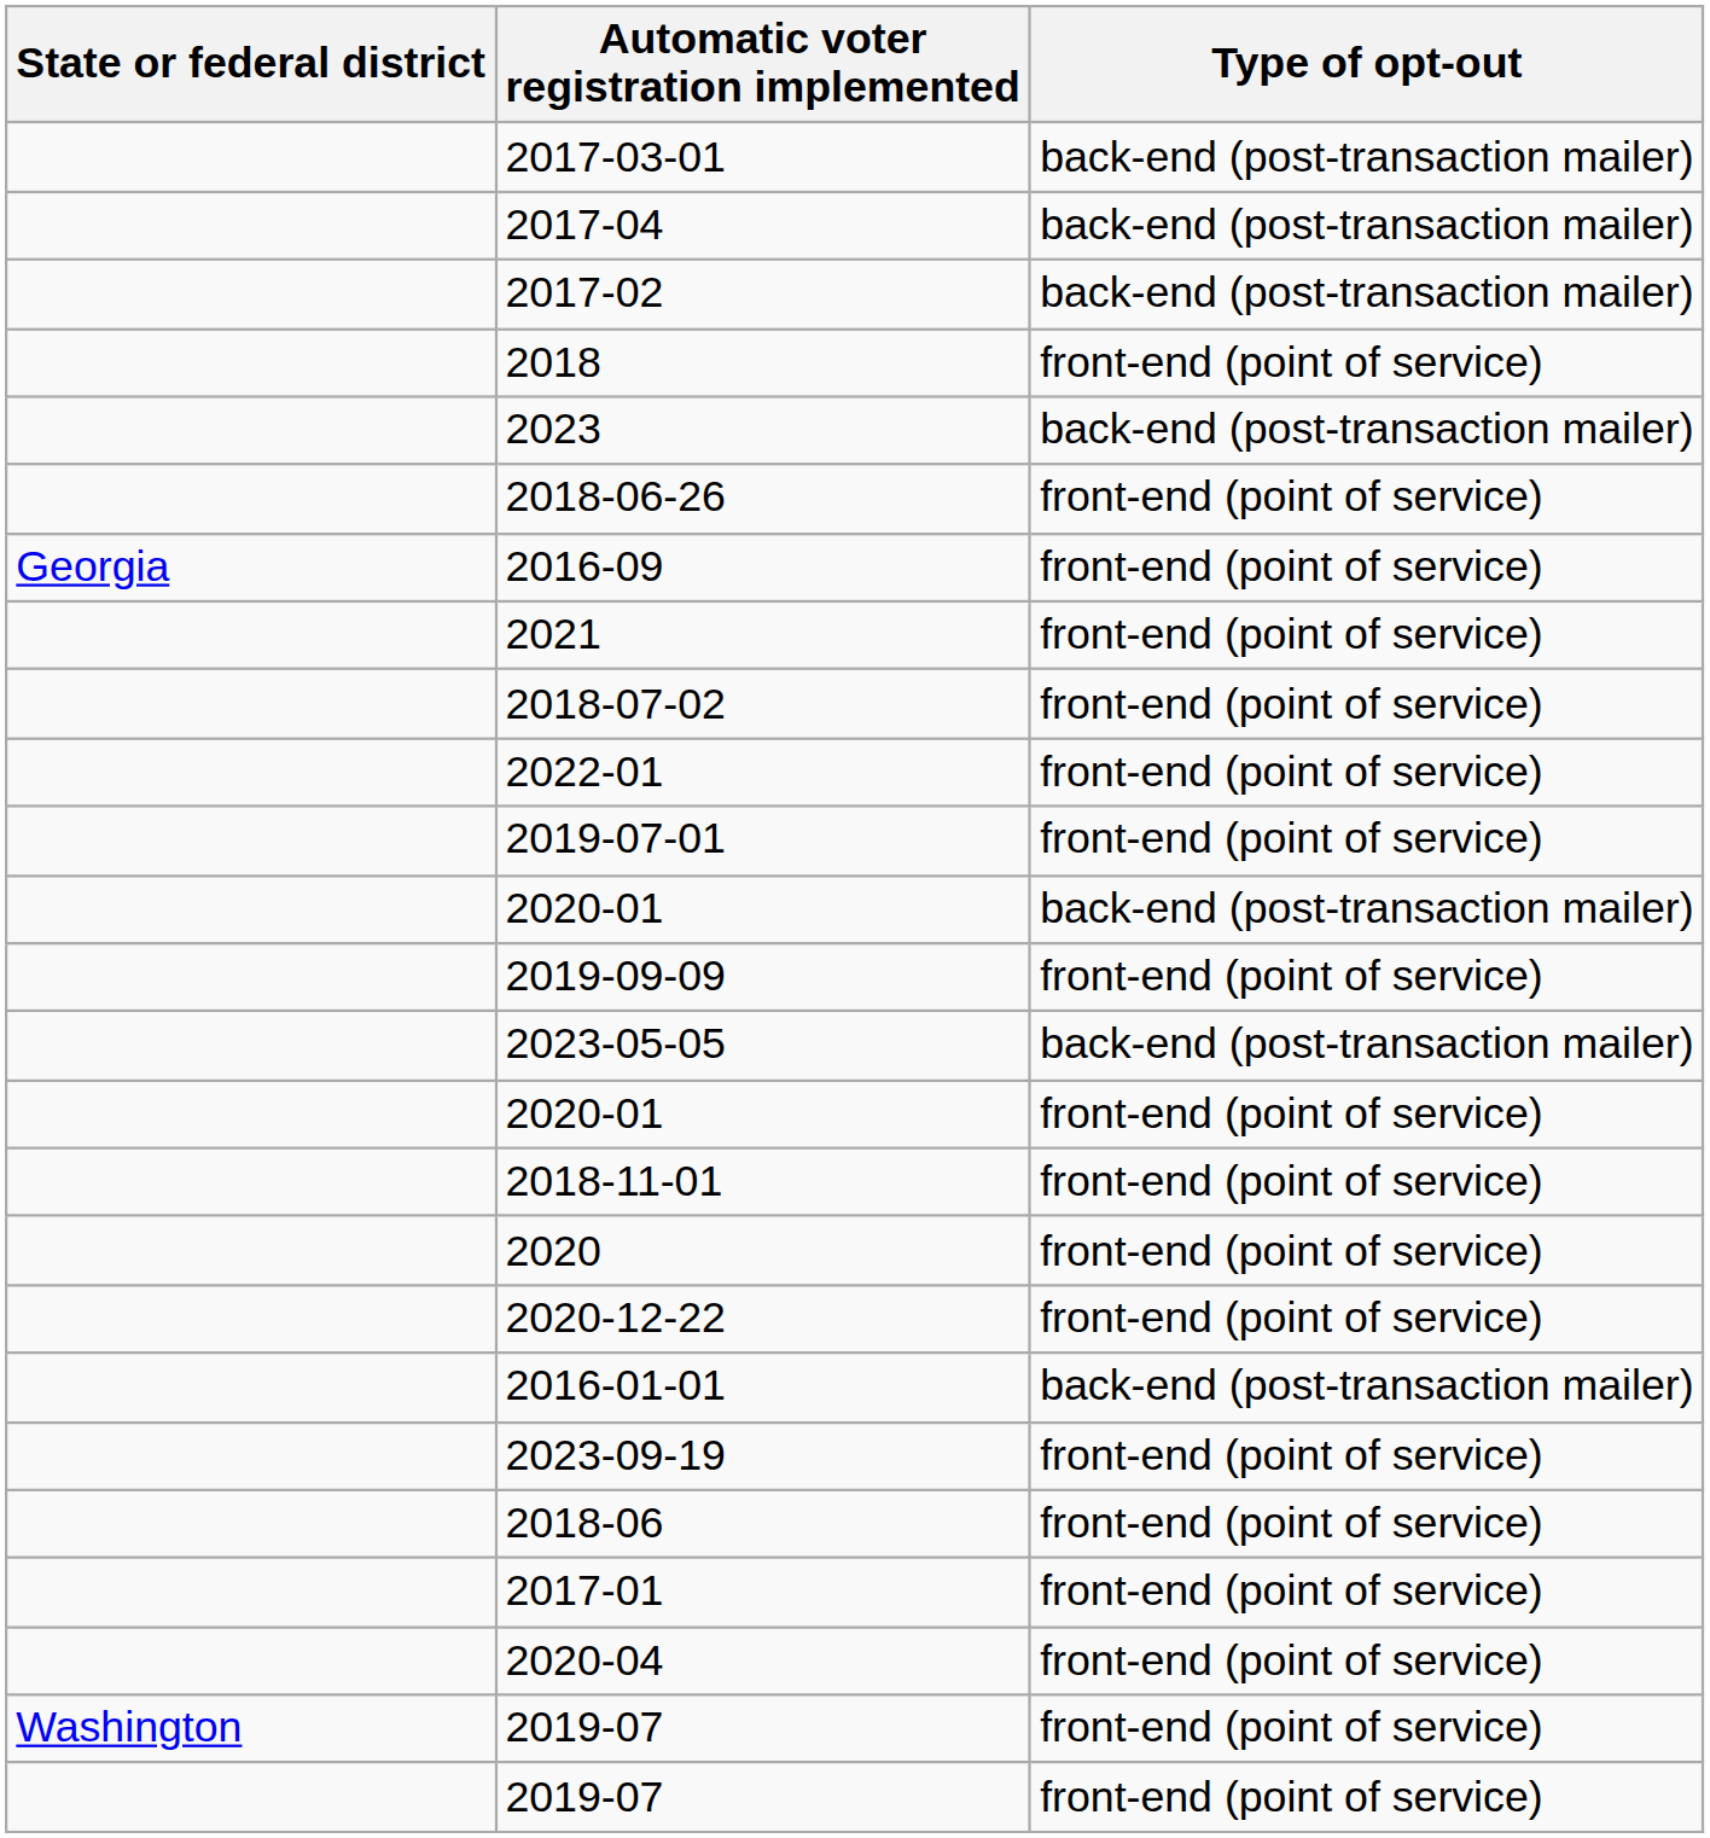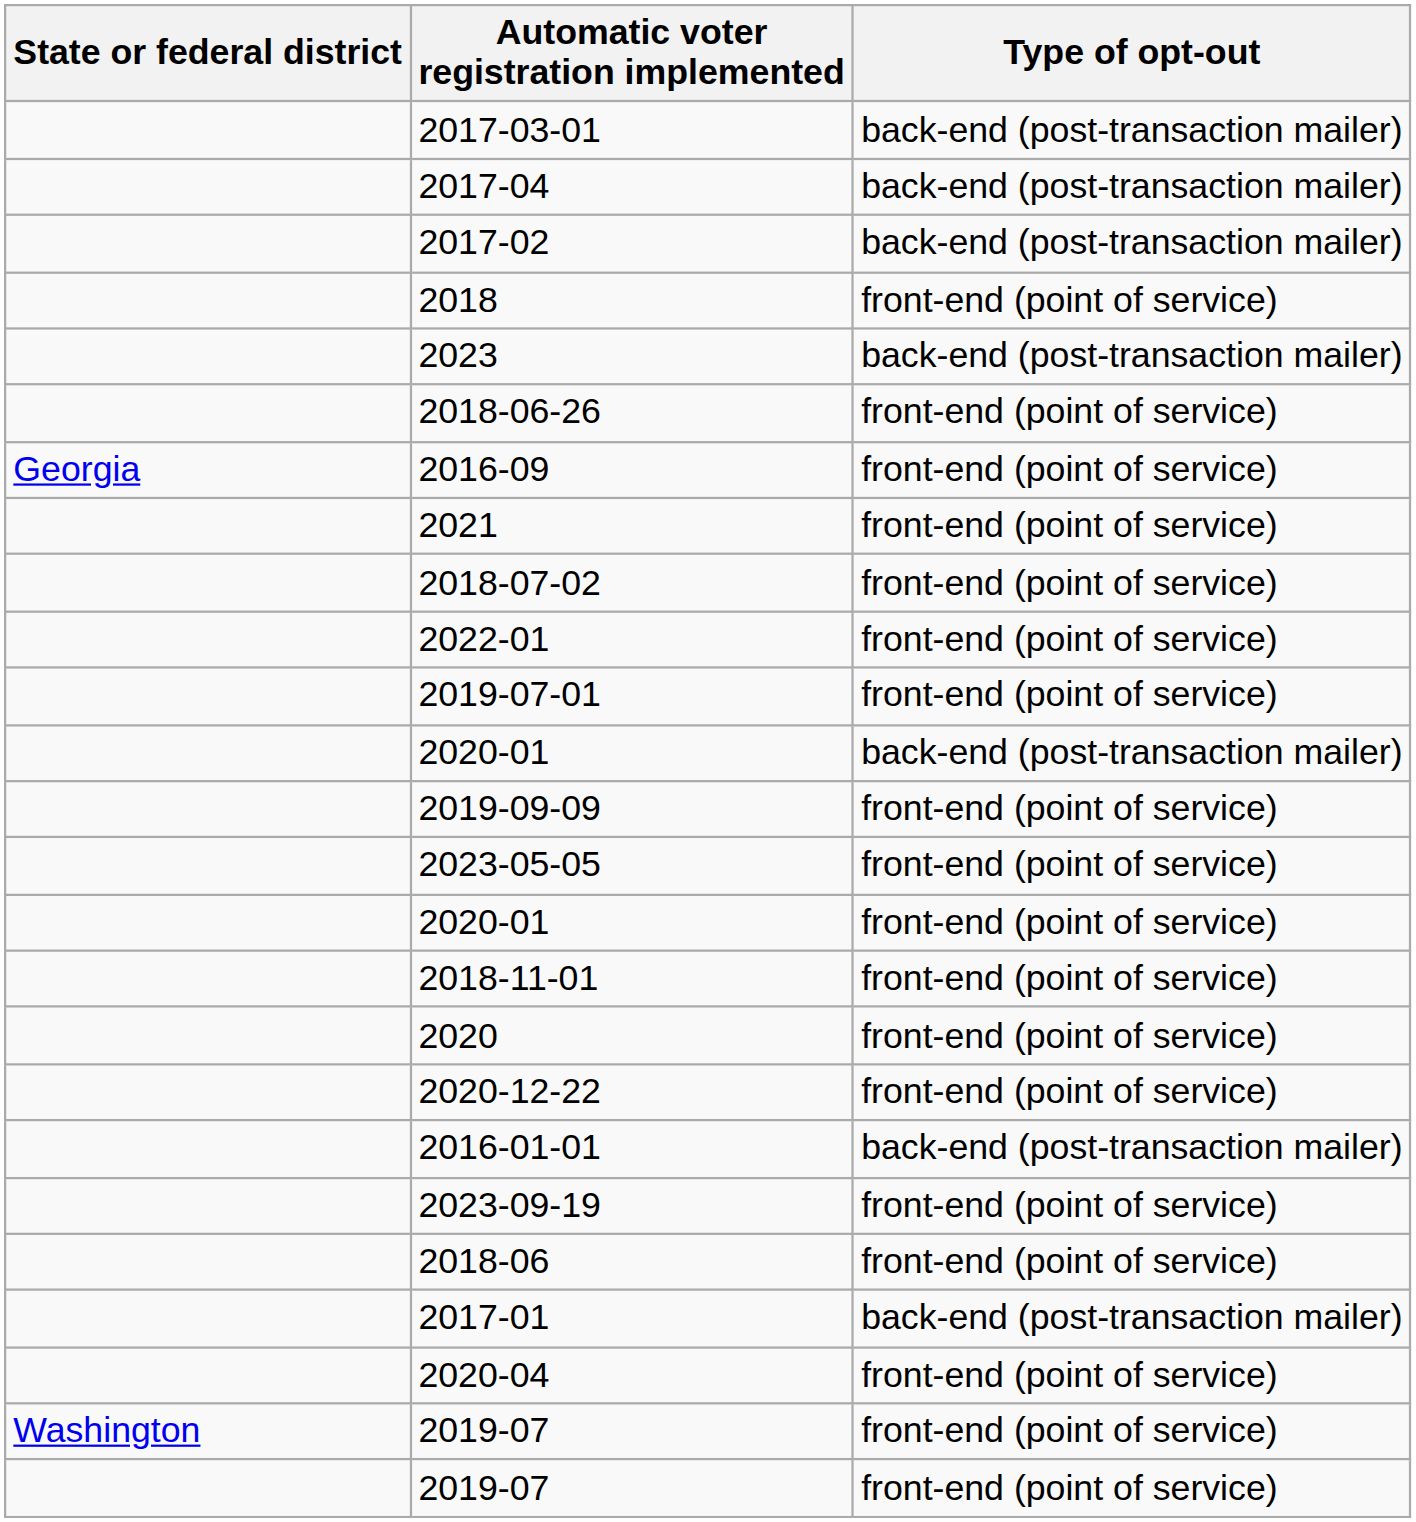2023-05-05 | Type of opt-out: back-end (post-transaction mailer) -> front-end (point of service)
2017-01 | Type of opt-out: front-end (point of service) -> back-end (post-transaction mailer)
